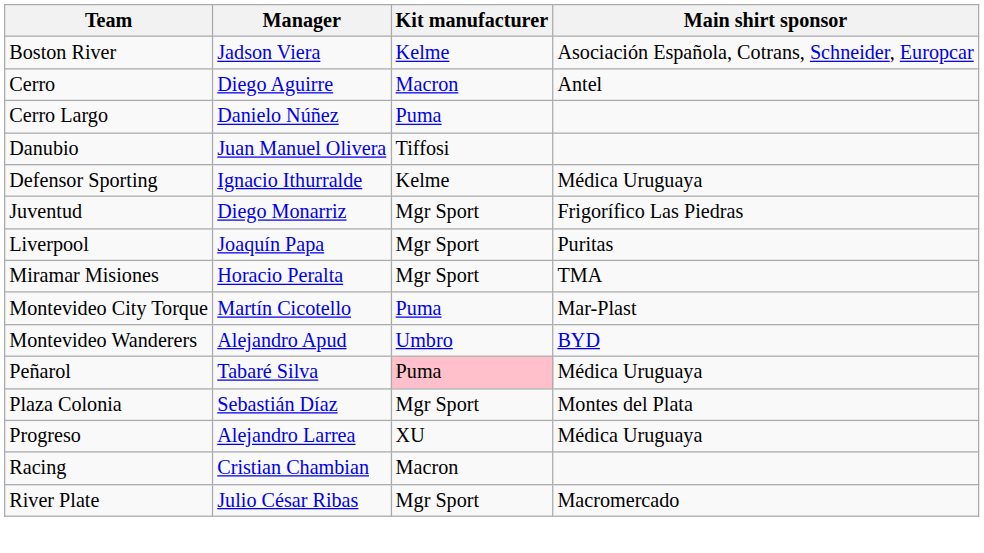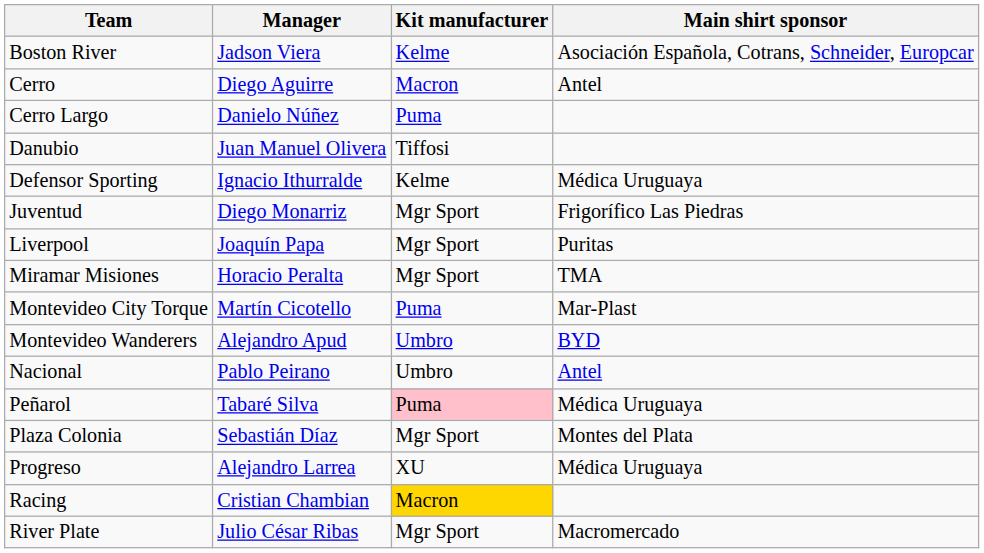+ row: Nacional | Pablo Peirano | Umbro | Antel
Racing | Kit manufacturer: no background -> gold background
